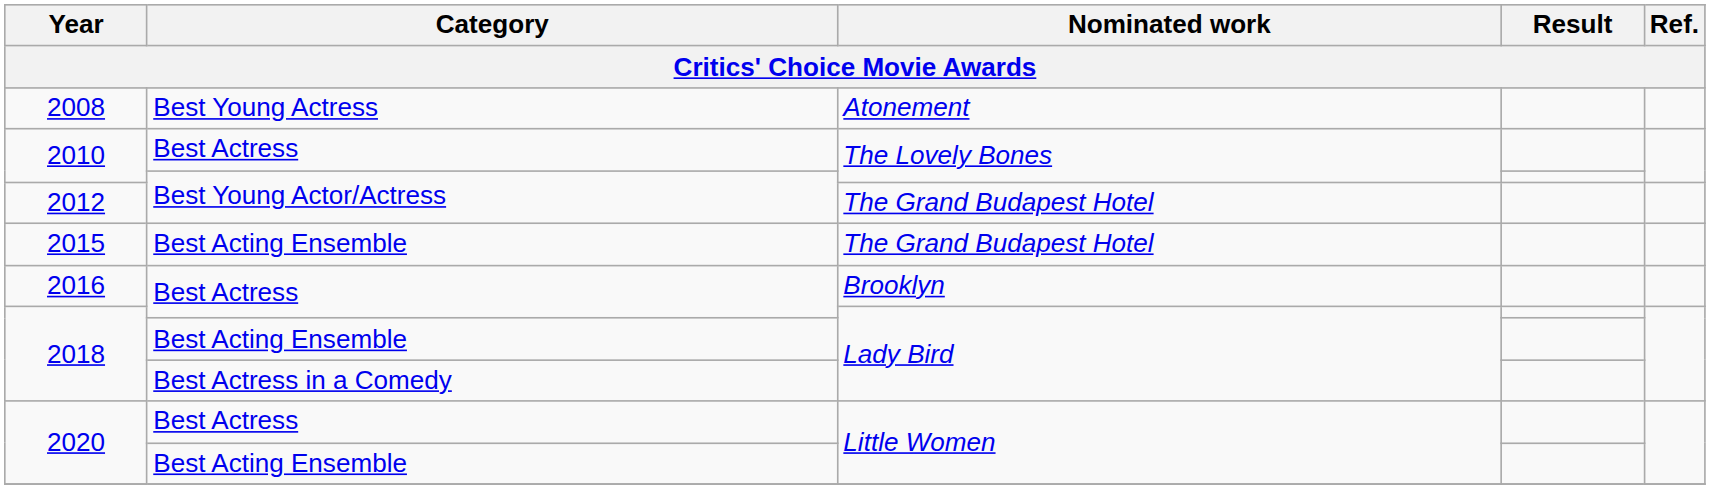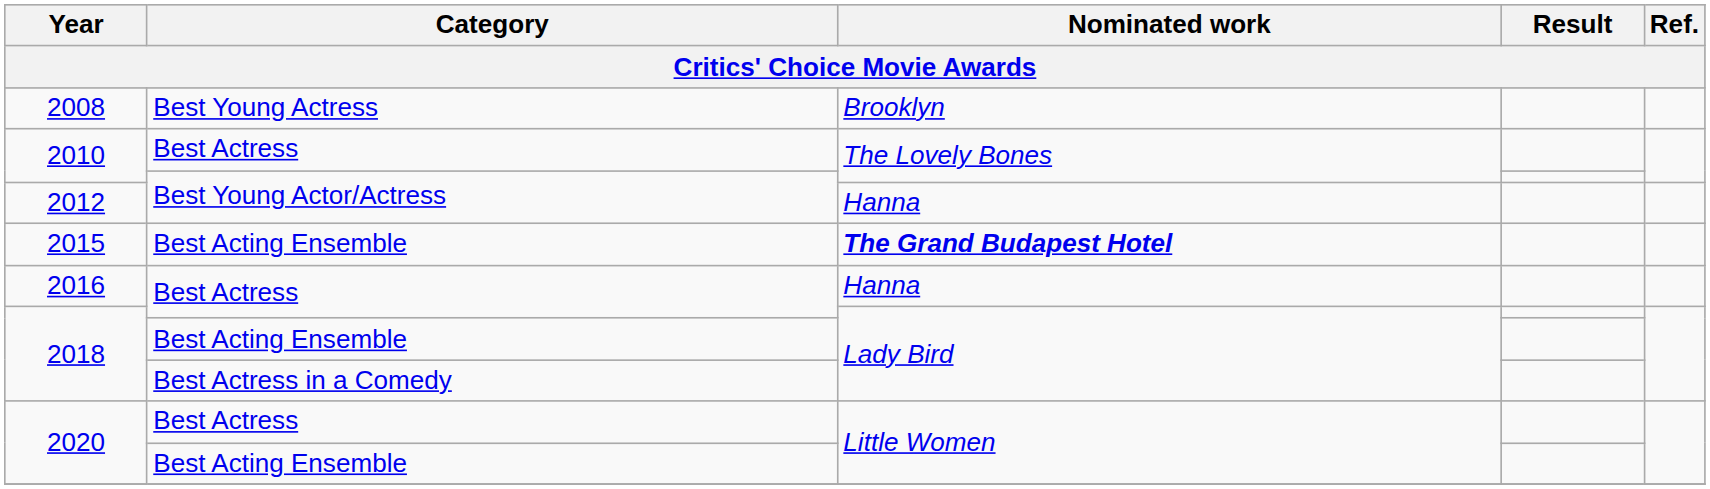2008 | Nominated work: Atonement -> Brooklyn
2012 | Nominated work: The Grand Budapest Hotel -> Hanna
2015 | Nominated work: normal -> bold
2016 | Nominated work: Brooklyn -> Hanna
